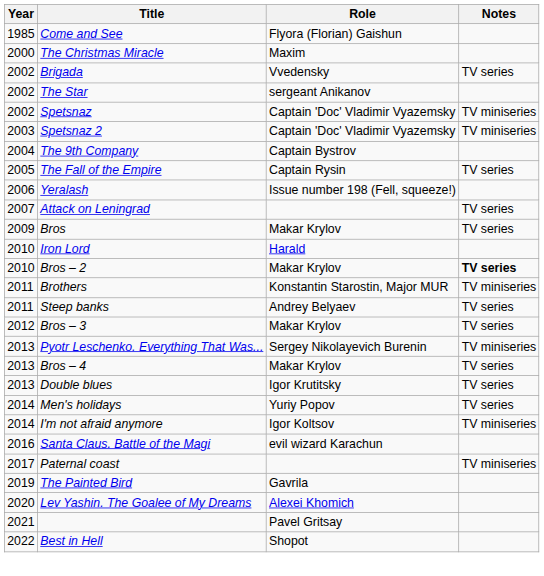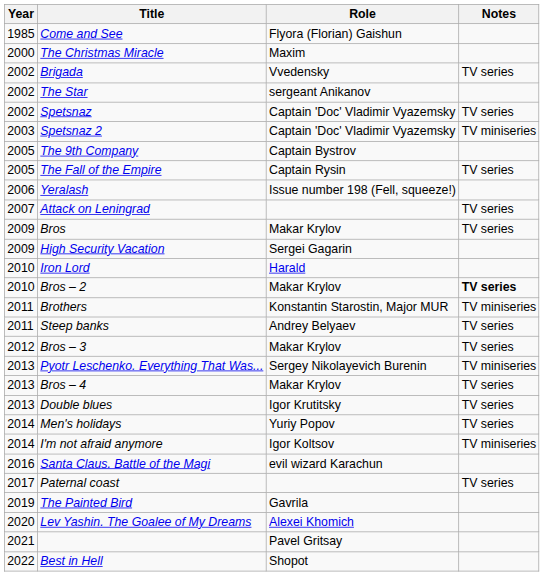Spetsnaz | Notes: TV miniseries -> TV series
The 9th Company | Year: 2004 -> 2005
+ row: 2009 | High Security Vacation | Sergei Gagarin
Paternal coast | Notes: TV miniseries -> TV series
